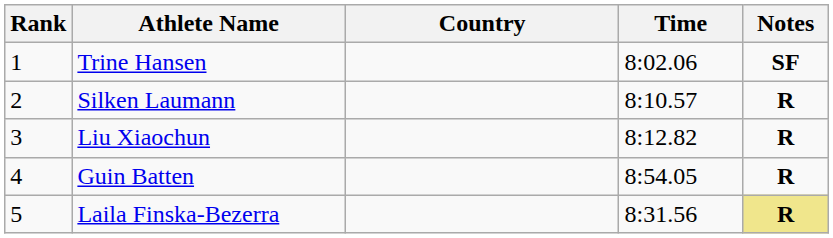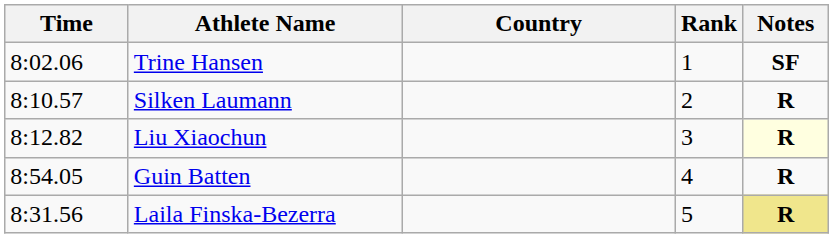columns swapped: Rank <-> Time
Liu Xiaochun | Notes: no background -> lightyellow background
